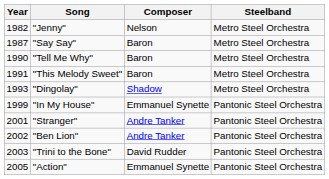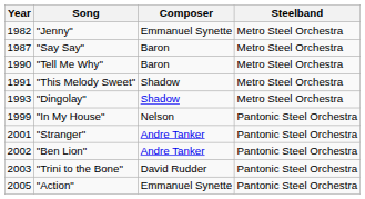"Jenny" | Composer: Nelson -> Emmanuel Synette
"This Melody Sweet" | Composer: Baron -> Shadow
"In My House" | Composer: Emmanuel Synette -> Nelson
